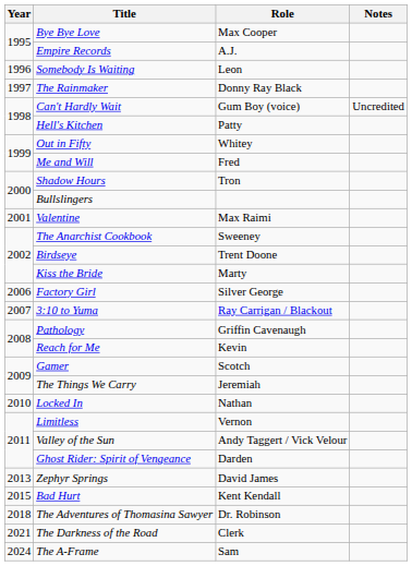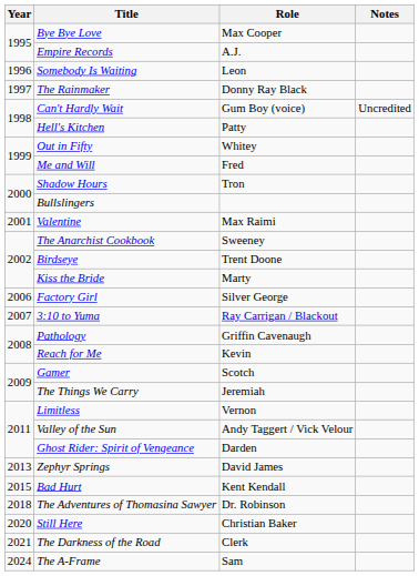- row: 2010 | Locked In | Nathan
+ row: 2020 | Still Here | Christian Baker
